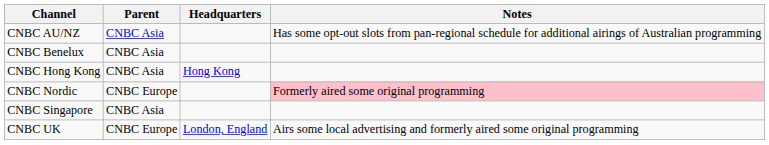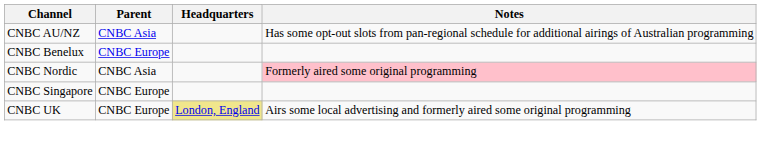CNBC Benelux | Parent: CNBC Asia -> CNBC Europe
- row: CNBC Hong Kong | CNBC Asia | Hong Kong
CNBC Nordic | Parent: CNBC Europe -> CNBC Asia
CNBC Singapore | Parent: CNBC Asia -> CNBC Europe
CNBC UK | Headquarters: no background -> khaki background
